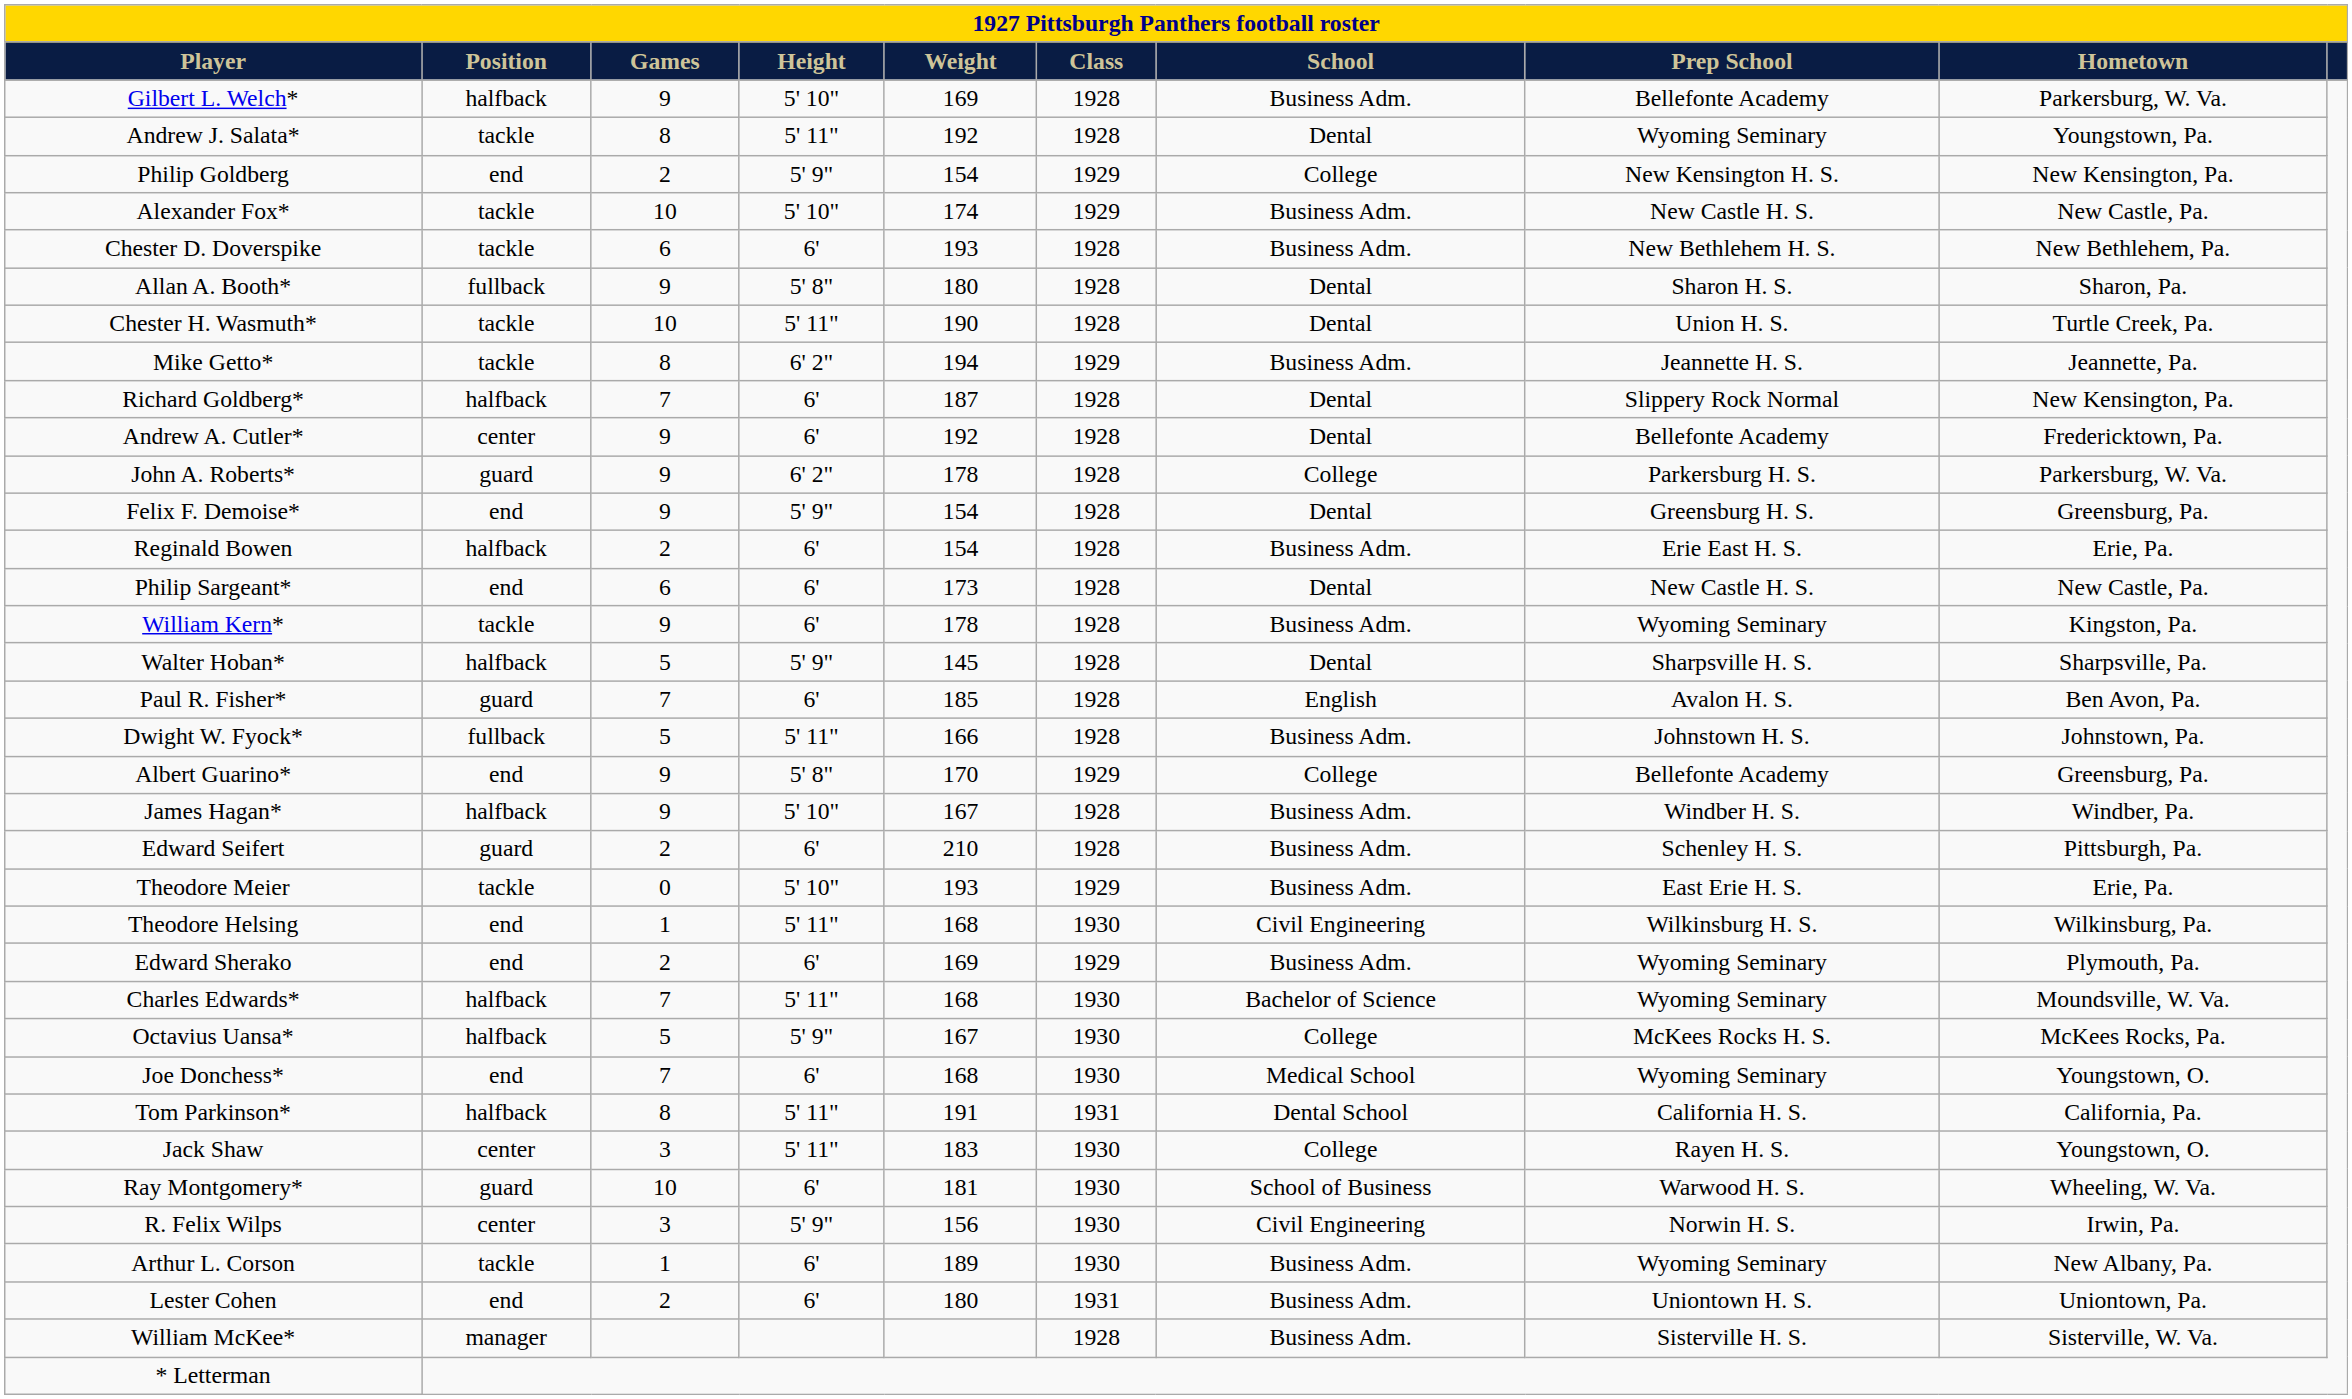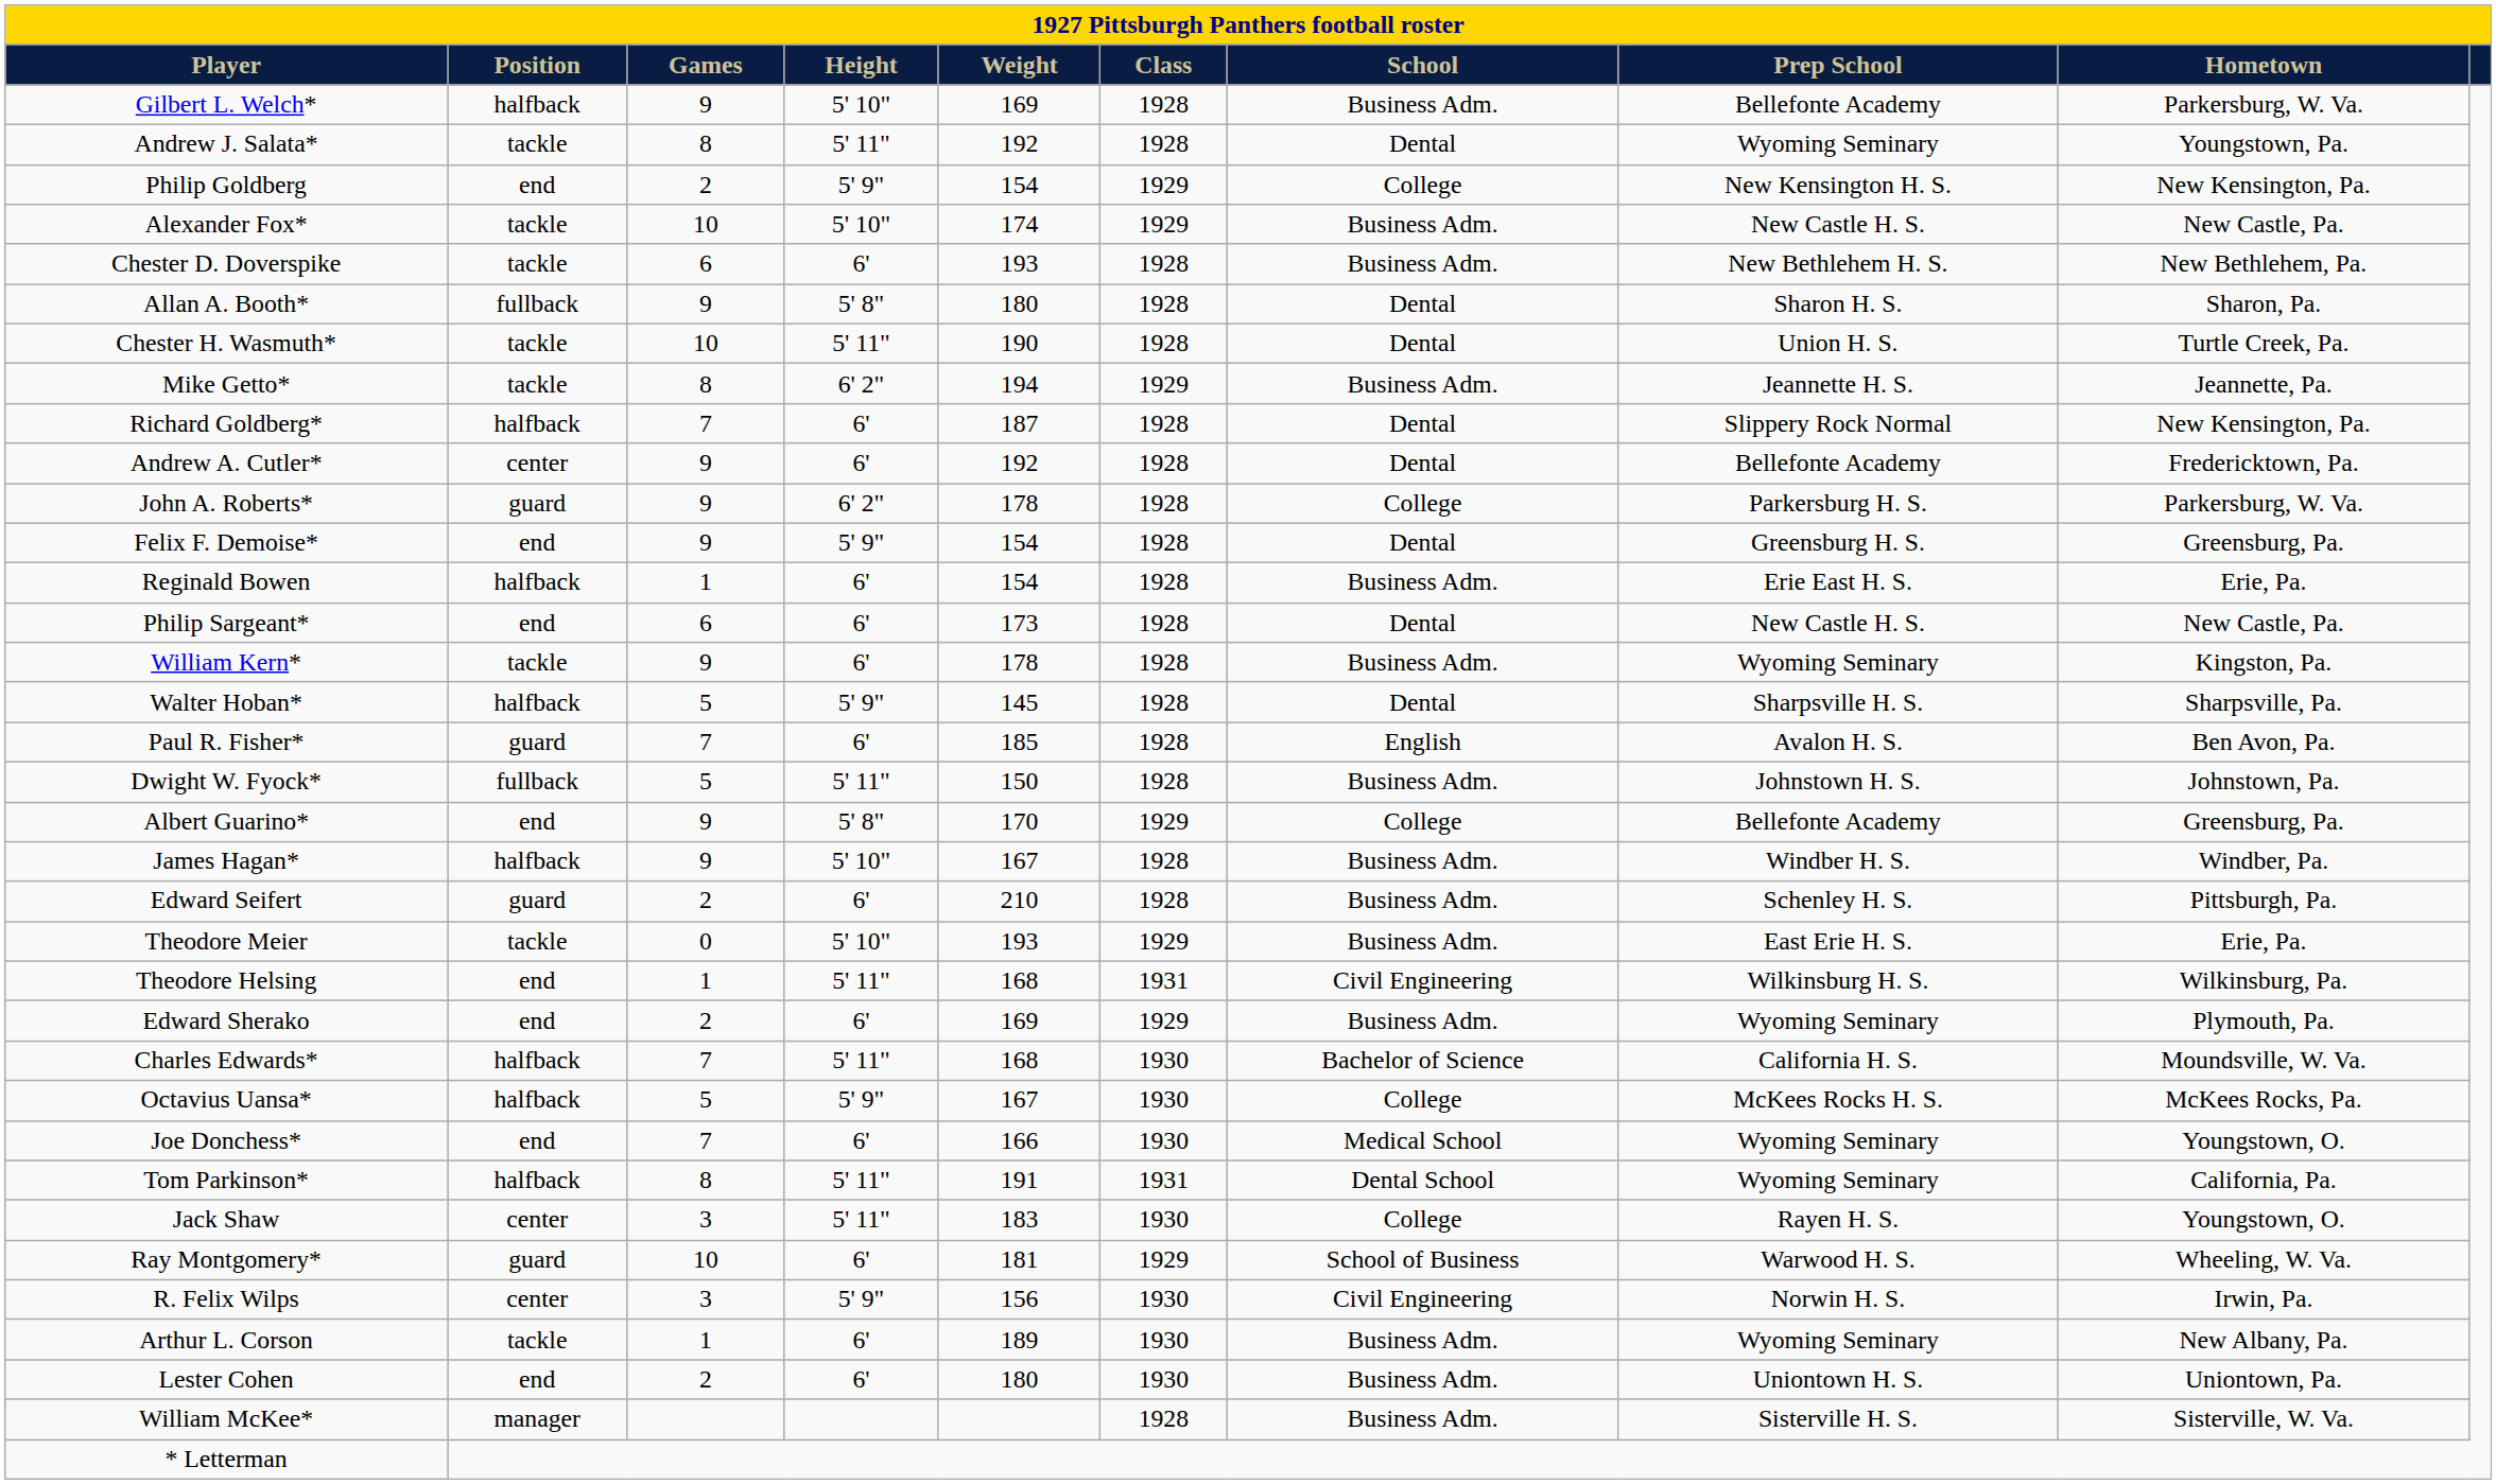Reginald Bowen | Games: 2 -> 1
Dwight W. Fyock* | Weight: 166 -> 150
Theodore Helsing | Class: 1930 -> 1931
Charles Edwards* | Prep School: Wyoming Seminary -> California H. S.
Joe Donchess* | Weight: 168 -> 166
Tom Parkinson* | Prep School: California H. S. -> Wyoming Seminary
Ray Montgomery* | Class: 1930 -> 1929
Lester Cohen | Class: 1931 -> 1930
